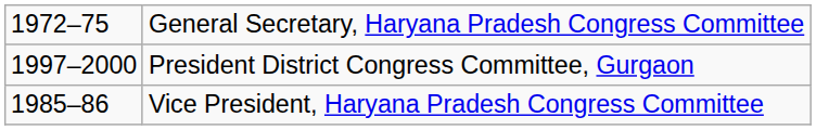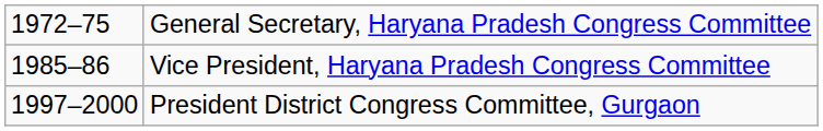rows swapped: Vice President, Haryana Pradesh Congress Committee <-> President District Congress Committee, Gurgaon
